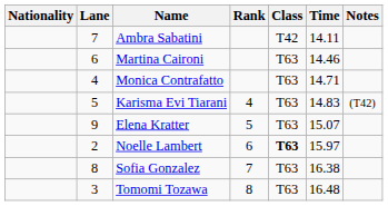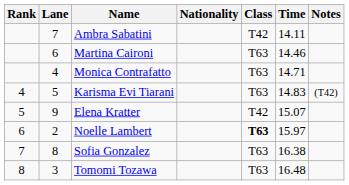columns swapped: Rank <-> Nationality
Elena Kratter | Class: T63 -> T42
